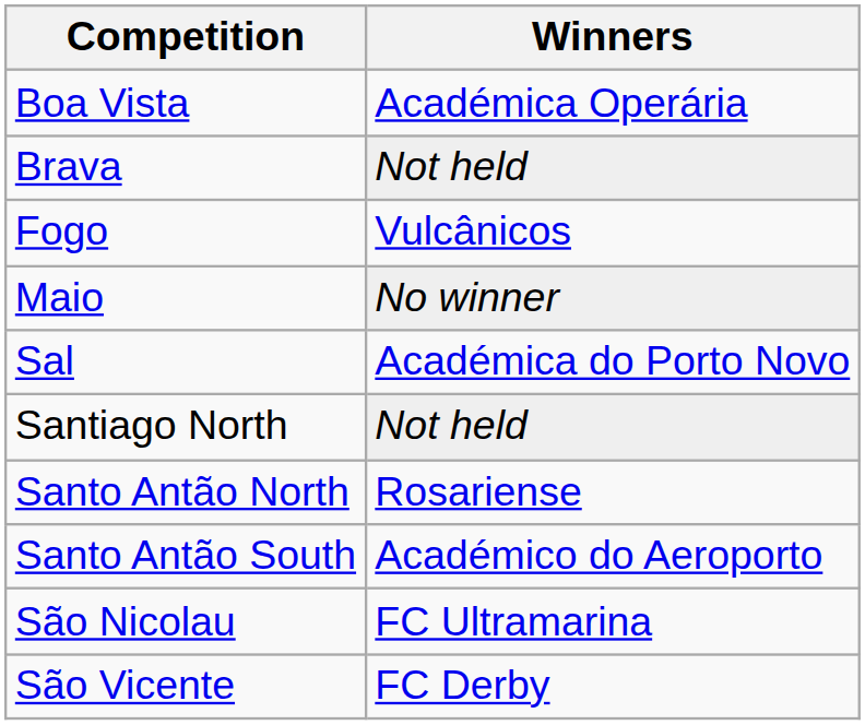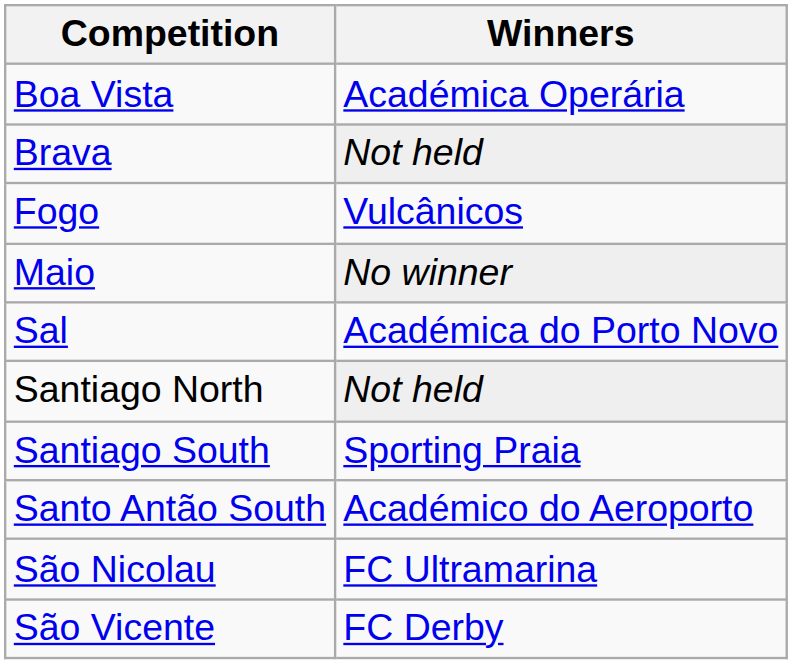+ row: Santiago South | Sporting Praia
- row: Santo Antão North | Rosariense
